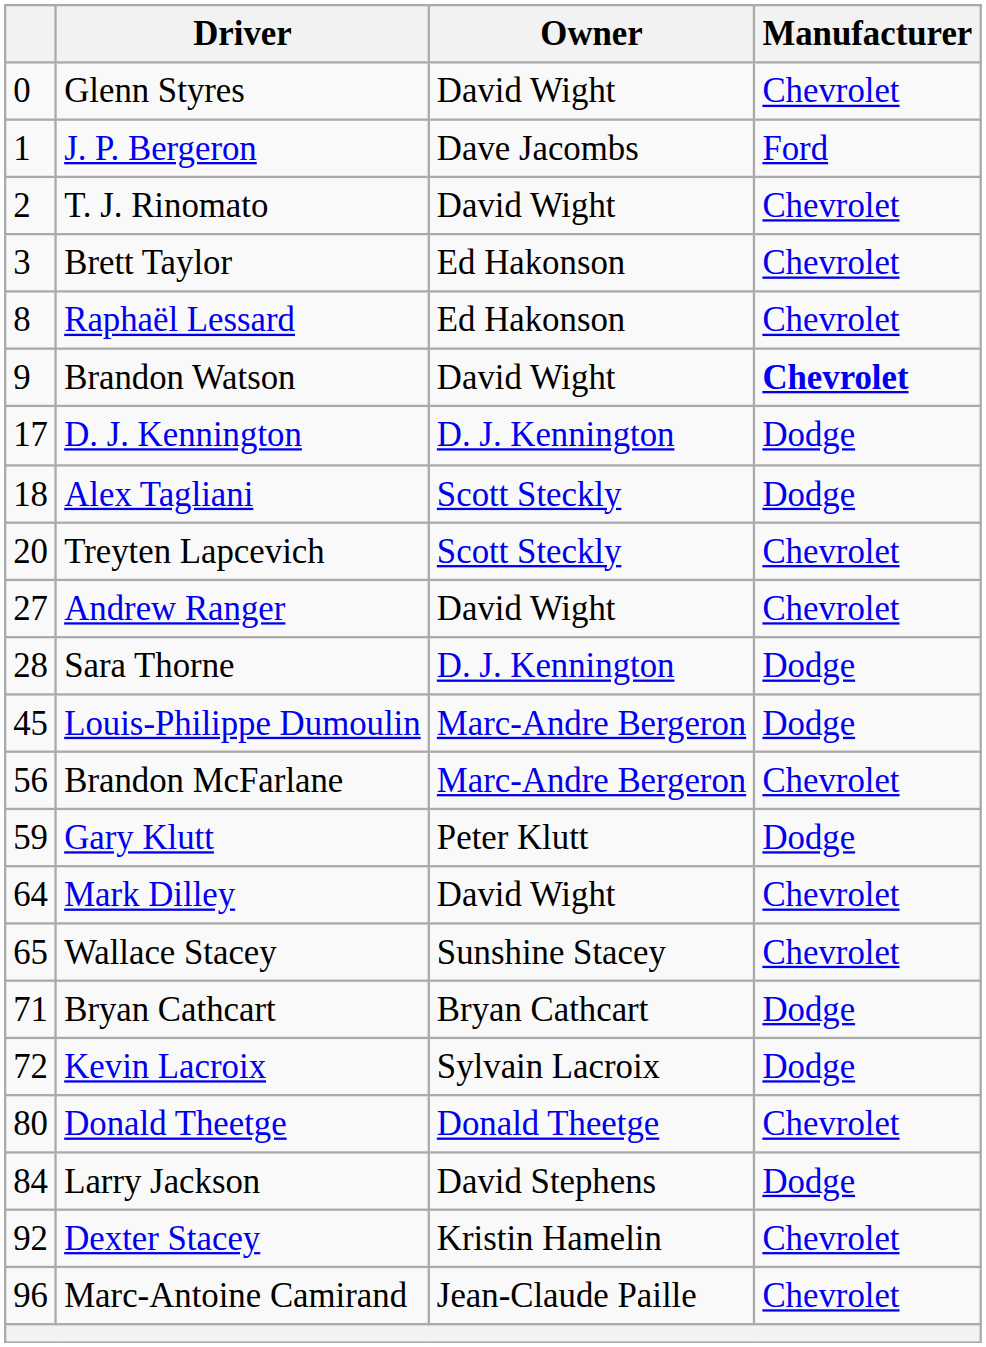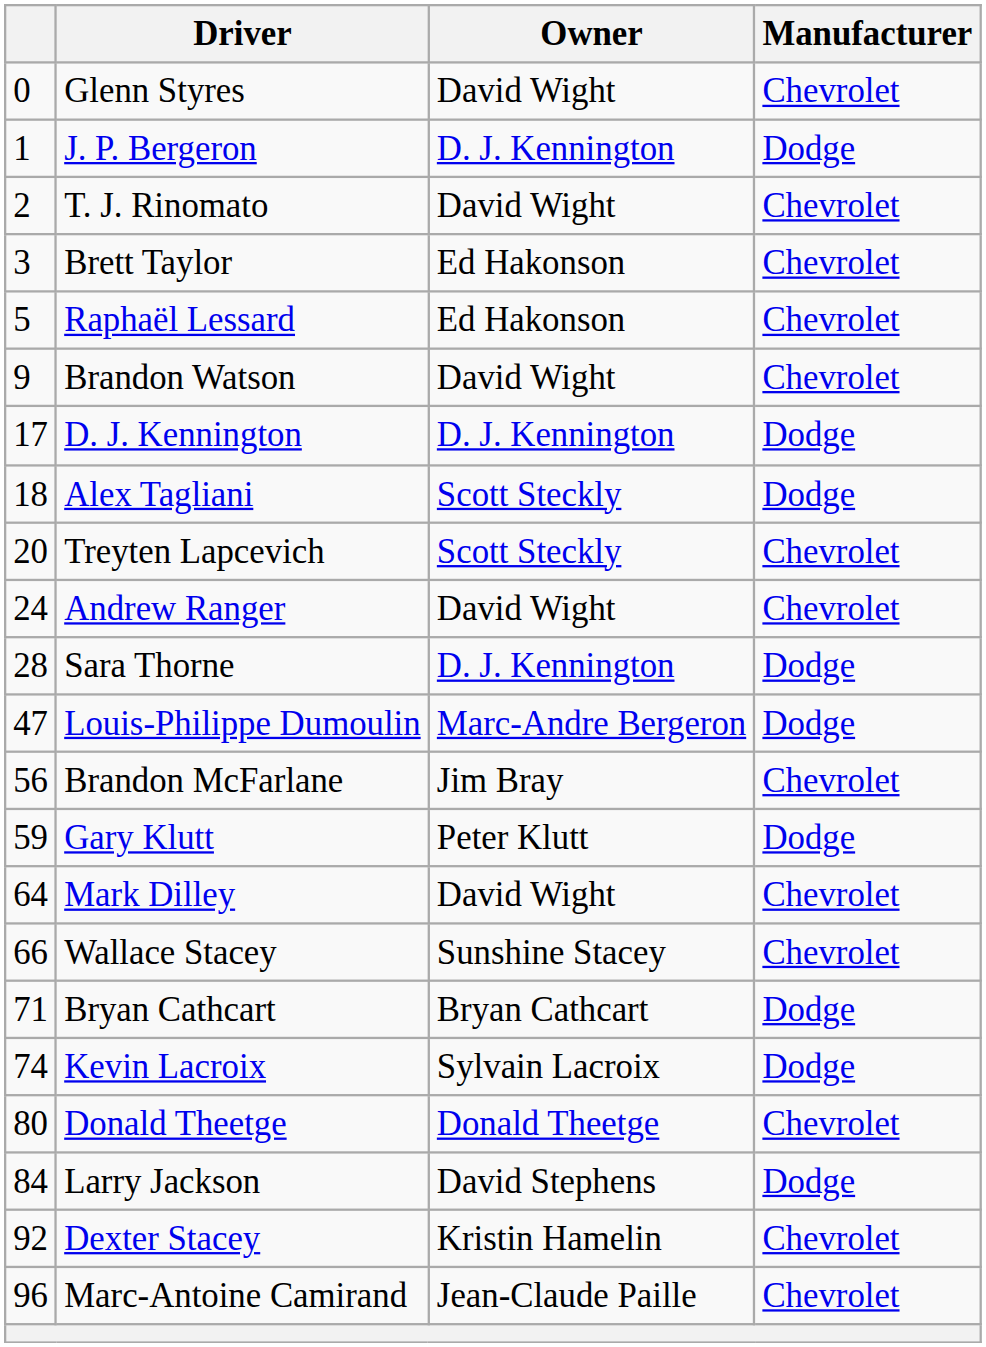J. P. Bergeron | Owner: Dave Jacombs -> D. J. Kennington
J. P. Bergeron | Manufacturer: Ford -> Dodge
Raphaël Lessard | column 1: 8 -> 5
Brandon Watson | Manufacturer: bold -> normal
Andrew Ranger | column 1: 27 -> 24
Louis-Philippe Dumoulin | column 1: 45 -> 47
Brandon McFarlane | Owner: Marc-Andre Bergeron -> Jim Bray
Wallace Stacey | column 1: 65 -> 66
Kevin Lacroix | column 1: 72 -> 74
